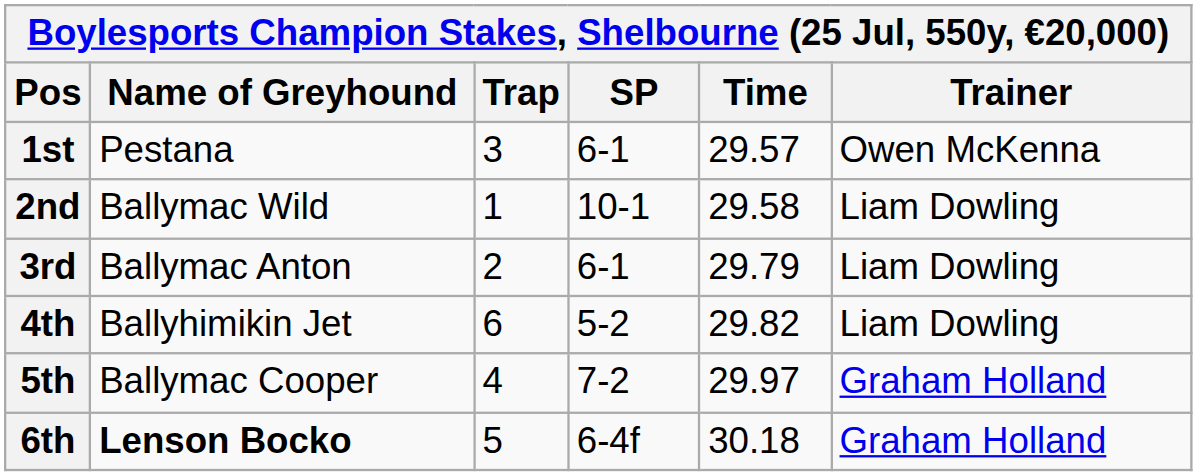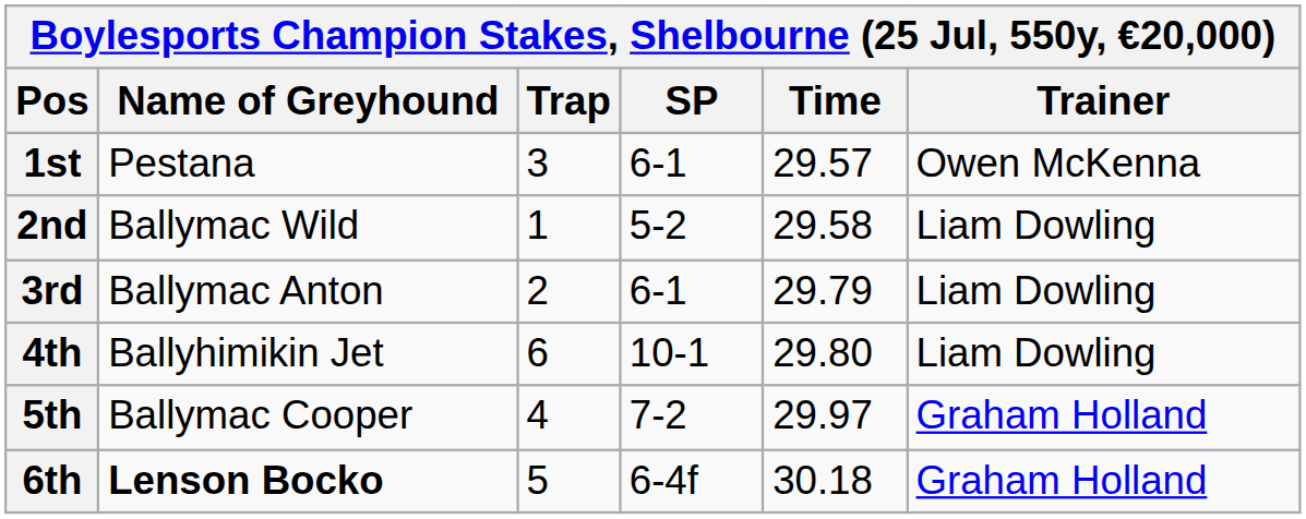2nd | SP: 10-1 -> 5-2
4th | SP: 5-2 -> 10-1
4th | Time: 29.82 -> 29.80
